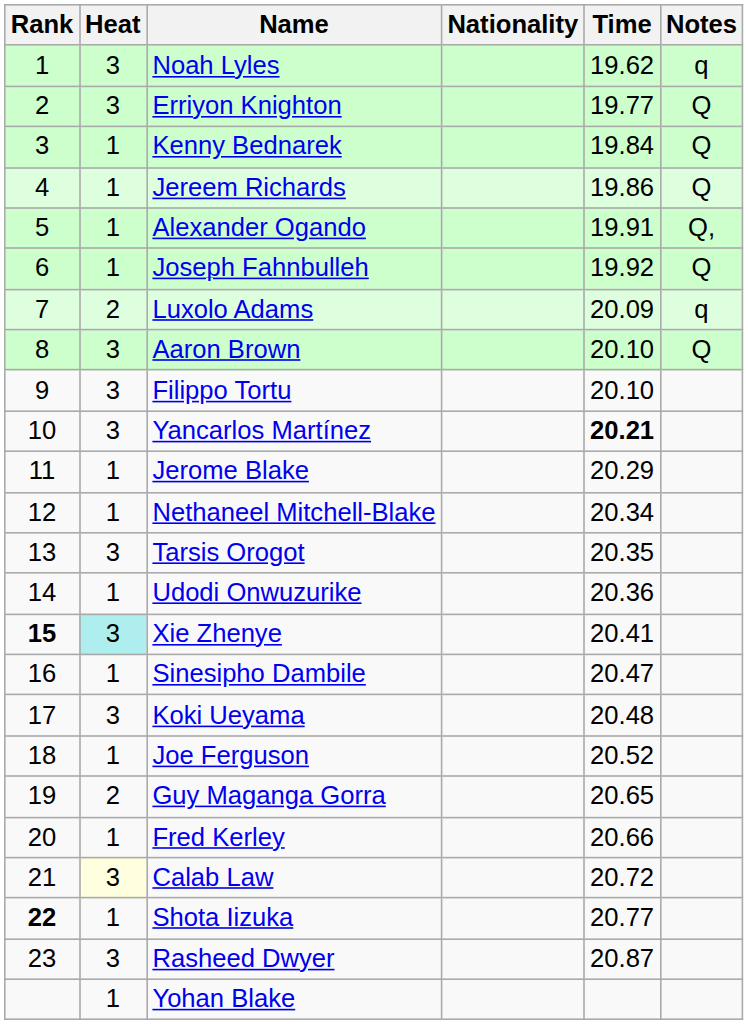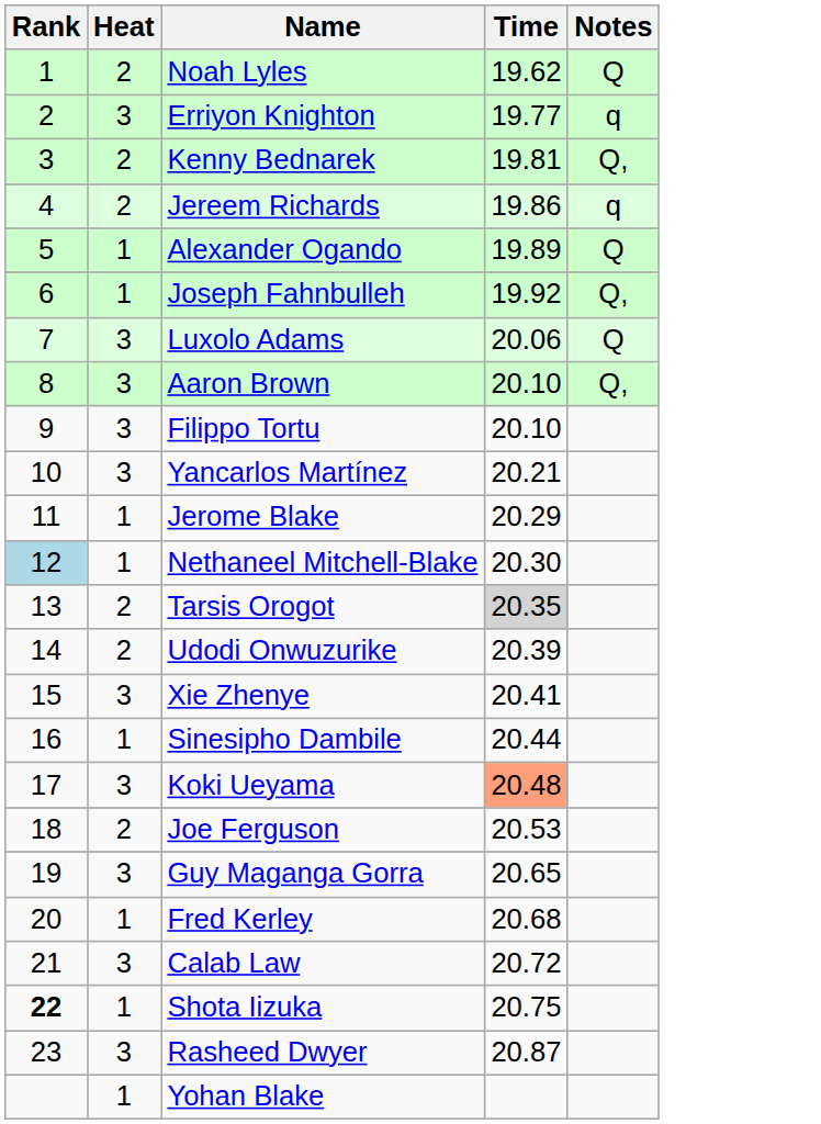- column: Nationality
Noah Lyles | Heat: 3 -> 2
Noah Lyles | Notes: q -> Q
Erriyon Knighton | Notes: Q -> q
Kenny Bednarek | Heat: 1 -> 2
Kenny Bednarek | Time: 19.84 -> 19.81
Kenny Bednarek | Notes: Q -> Q,
Jereem Richards | Heat: 1 -> 2
Jereem Richards | Notes: Q -> q
Alexander Ogando | Time: 19.91 -> 19.89
Alexander Ogando | Notes: Q, -> Q
Joseph Fahnbulleh | Notes: Q -> Q,
Luxolo Adams | Heat: 2 -> 3
Luxolo Adams | Time: 20.09 -> 20.06
Luxolo Adams | Notes: q -> Q
Aaron Brown | Notes: Q -> Q,
Yancarlos Martínez | Time: bold -> normal
Nethaneel Mitchell-Blake | Rank: no background -> lightblue background
Nethaneel Mitchell-Blake | Time: 20.34 -> 20.30
Tarsis Orogot | Heat: 3 -> 2
Tarsis Orogot | Time: no background -> lightgrey background
Udodi Onwuzurike | Heat: 1 -> 2
Udodi Onwuzurike | Time: 20.36 -> 20.39
Xie Zhenye | Rank: bold -> normal
Xie Zhenye | Heat: paleturquoise background -> no background
Sinesipho Dambile | Time: 20.47 -> 20.44
Koki Ueyama | Time: no background -> lightsalmon background
Joe Ferguson | Heat: 1 -> 2
Joe Ferguson | Time: 20.52 -> 20.53
Guy Maganga Gorra | Heat: 2 -> 3
Fred Kerley | Time: 20.66 -> 20.68
Calab Law | Heat: lightyellow background -> no background
Shota Iizuka | Time: 20.77 -> 20.75
